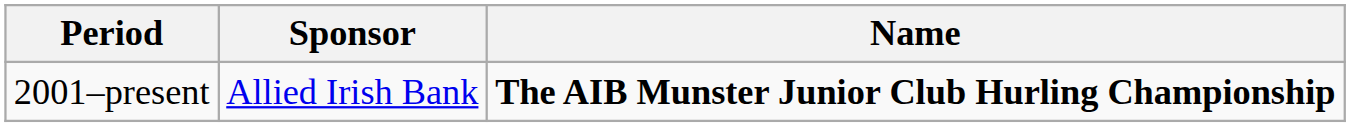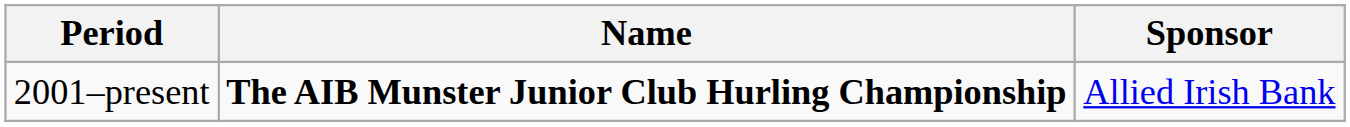columns swapped: Sponsor <-> Name
